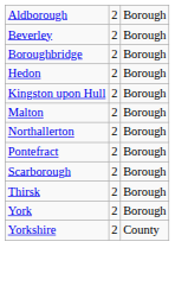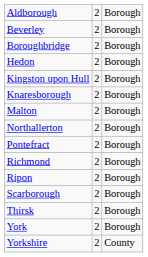+ row: Knaresborough | 2 | Borough
+ row: Richmond | 2 | Borough
+ row: Ripon | 2 | Borough
